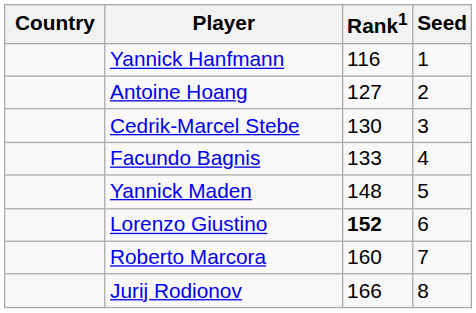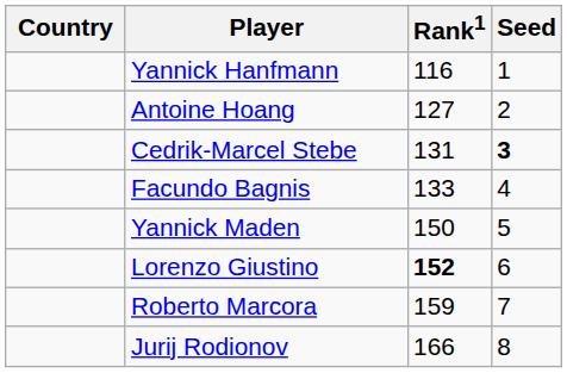Cedrik-Marcel Stebe | Rank1: 130 -> 131
Cedrik-Marcel Stebe | Seed: normal -> bold
Yannick Maden | Rank1: 148 -> 150
Roberto Marcora | Rank1: 160 -> 159
